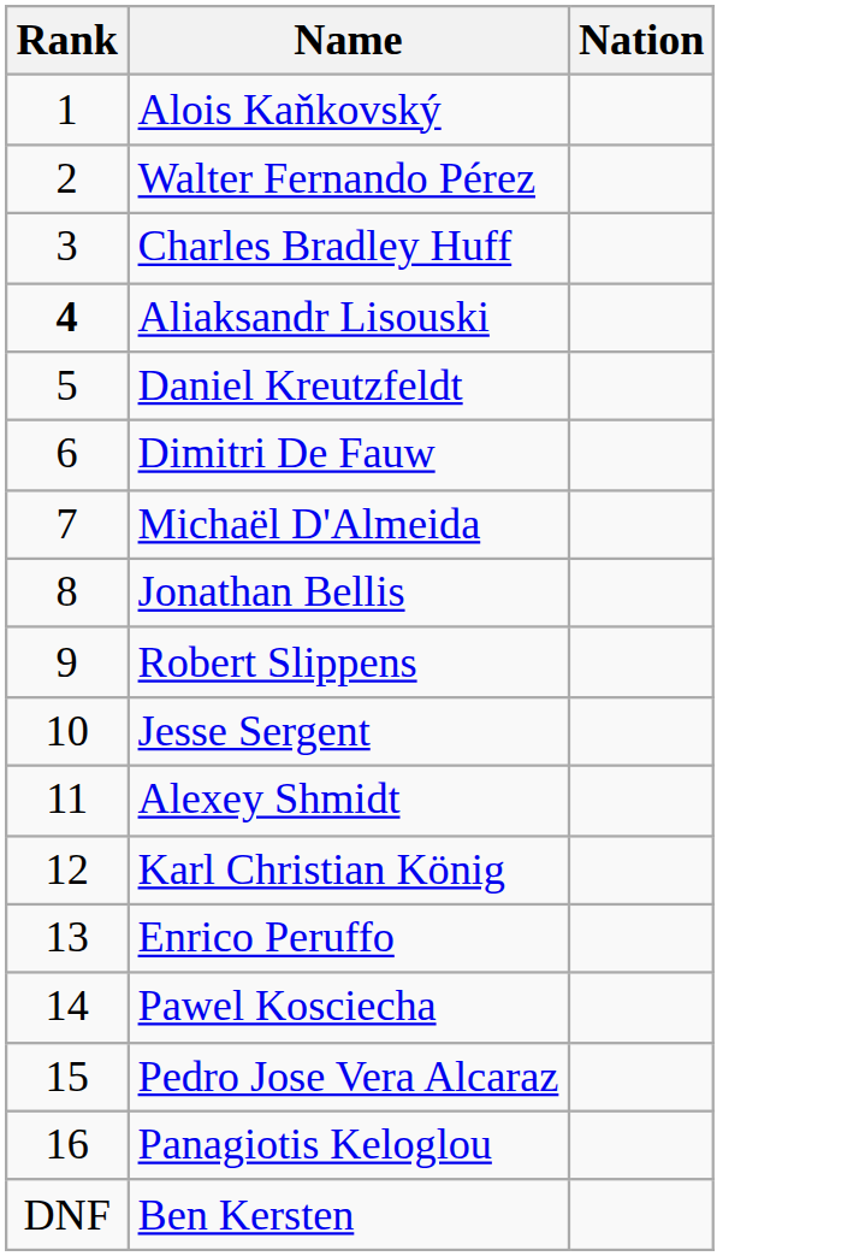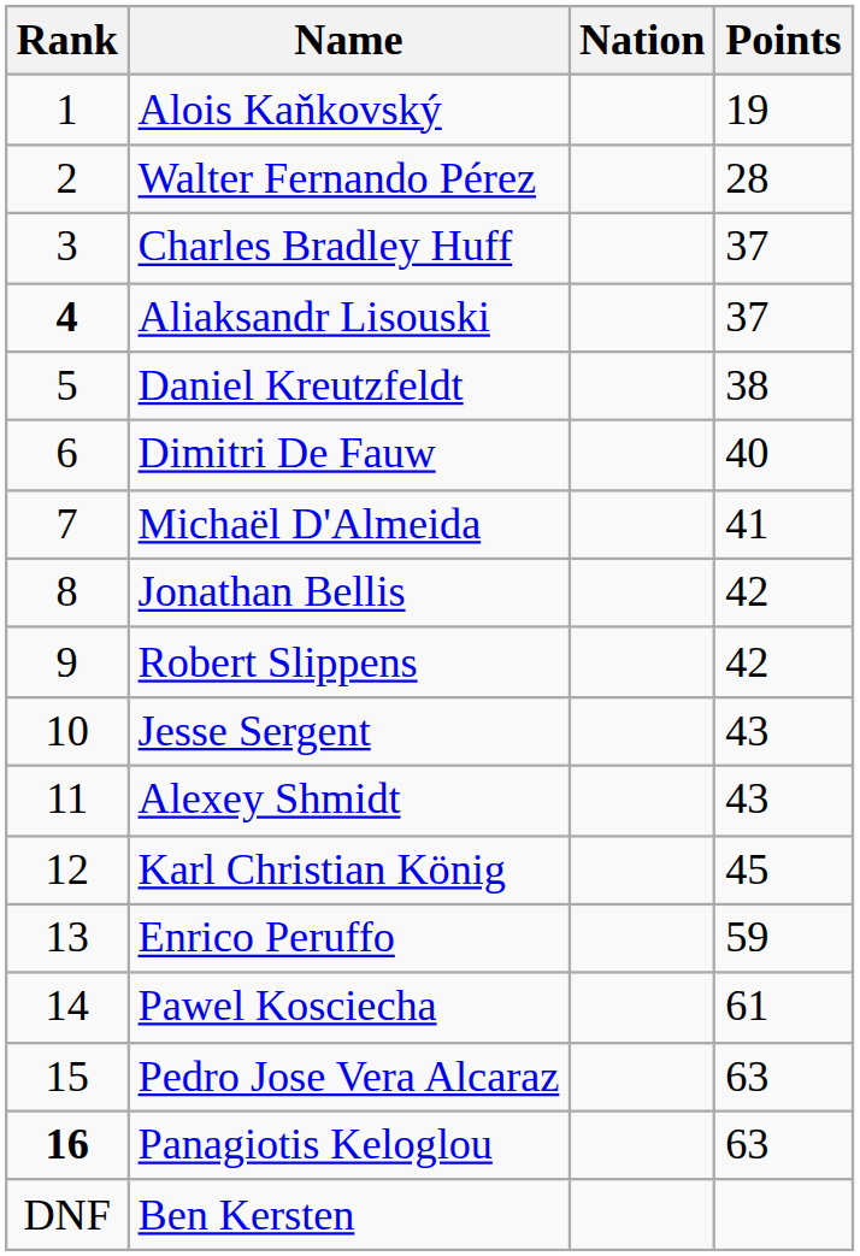+ column: Points | 19 | 28 | 37 | 37 | 38 | 40 | 41 | 42 | 42 | 43 | 43 | 45 | 59 | 61 | 63 | 63
Panagiotis Keloglou | Rank: normal -> bold
